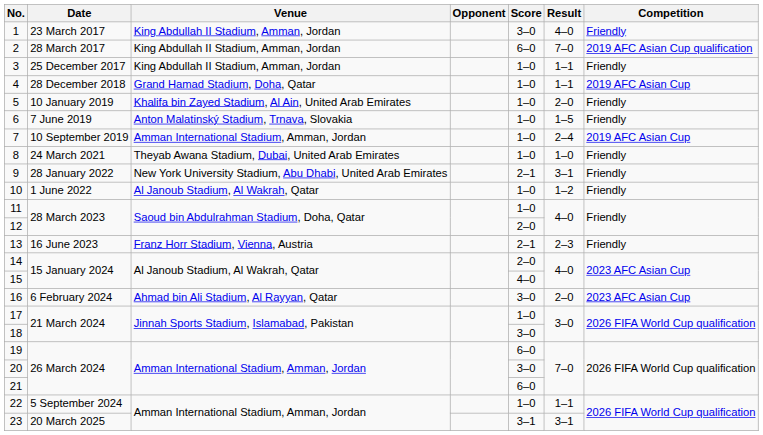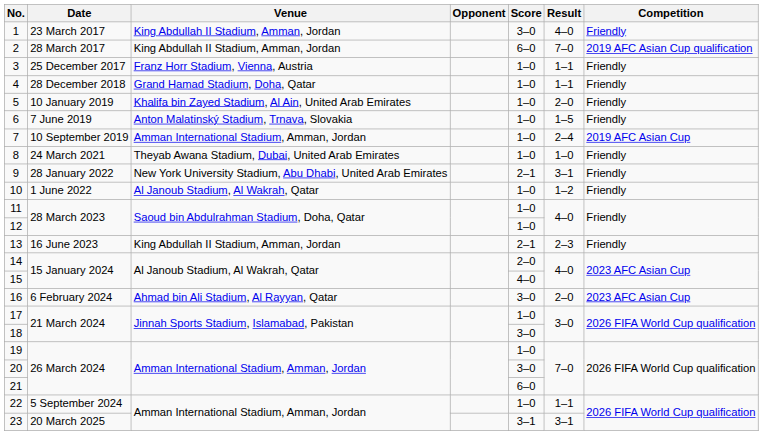3 | Venue: King Abdullah II Stadium, Amman, Jordan -> Franz Horr Stadium, Vienna, Austria
4 | Competition: 2019 AFC Asian Cup -> Friendly
12 | Score: 2–0 -> 1–0
13 | Venue: Franz Horr Stadium, Vienna, Austria -> King Abdullah II Stadium, Amman, Jordan
19 | Score: 6–0 -> 1–0
